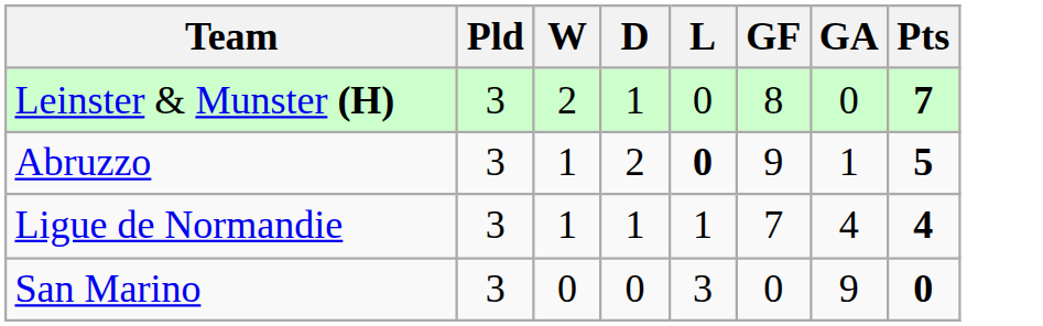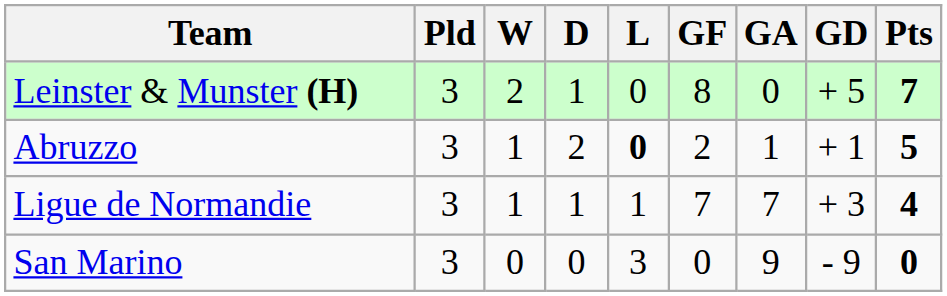+ column: GD | + 5 | + 1 | + 3 | - 9
Abruzzo | GF: 9 -> 2
Ligue de Normandie | GA: 4 -> 7
